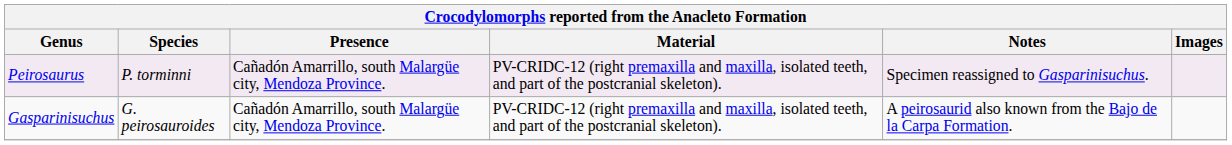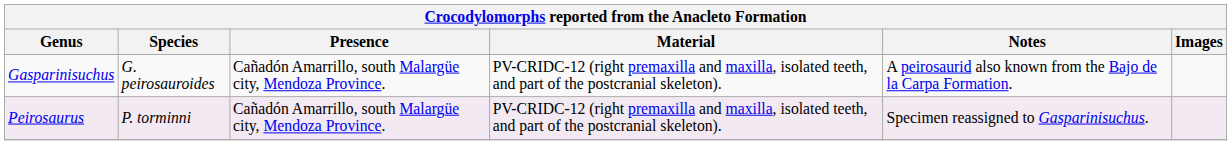rows swapped: Gasparinisuchus <-> Peirosaurus
